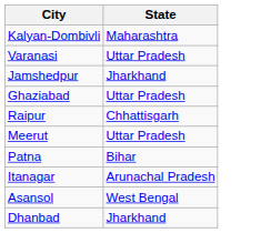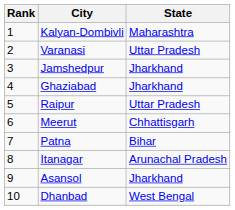+ column: Rank | 1 | 2 | 3 | 4 | 5 | 6 | 7 | 8 | 9 | 10
Ghaziabad | State: Uttar Pradesh -> Jharkhand
Raipur | State: Chhattisgarh -> Uttar Pradesh
Meerut | State: Uttar Pradesh -> Chhattisgarh
Asansol | State: West Bengal -> Jharkhand
Dhanbad | State: Jharkhand -> West Bengal
